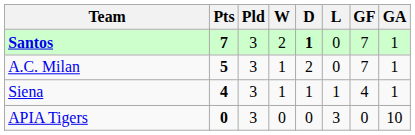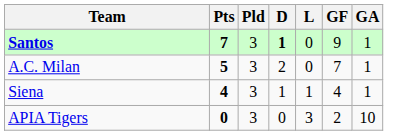- column: W | 2 | 1 | 1 | 0
Santos | GF: 7 -> 9
APIA Tigers | GF: 0 -> 2
